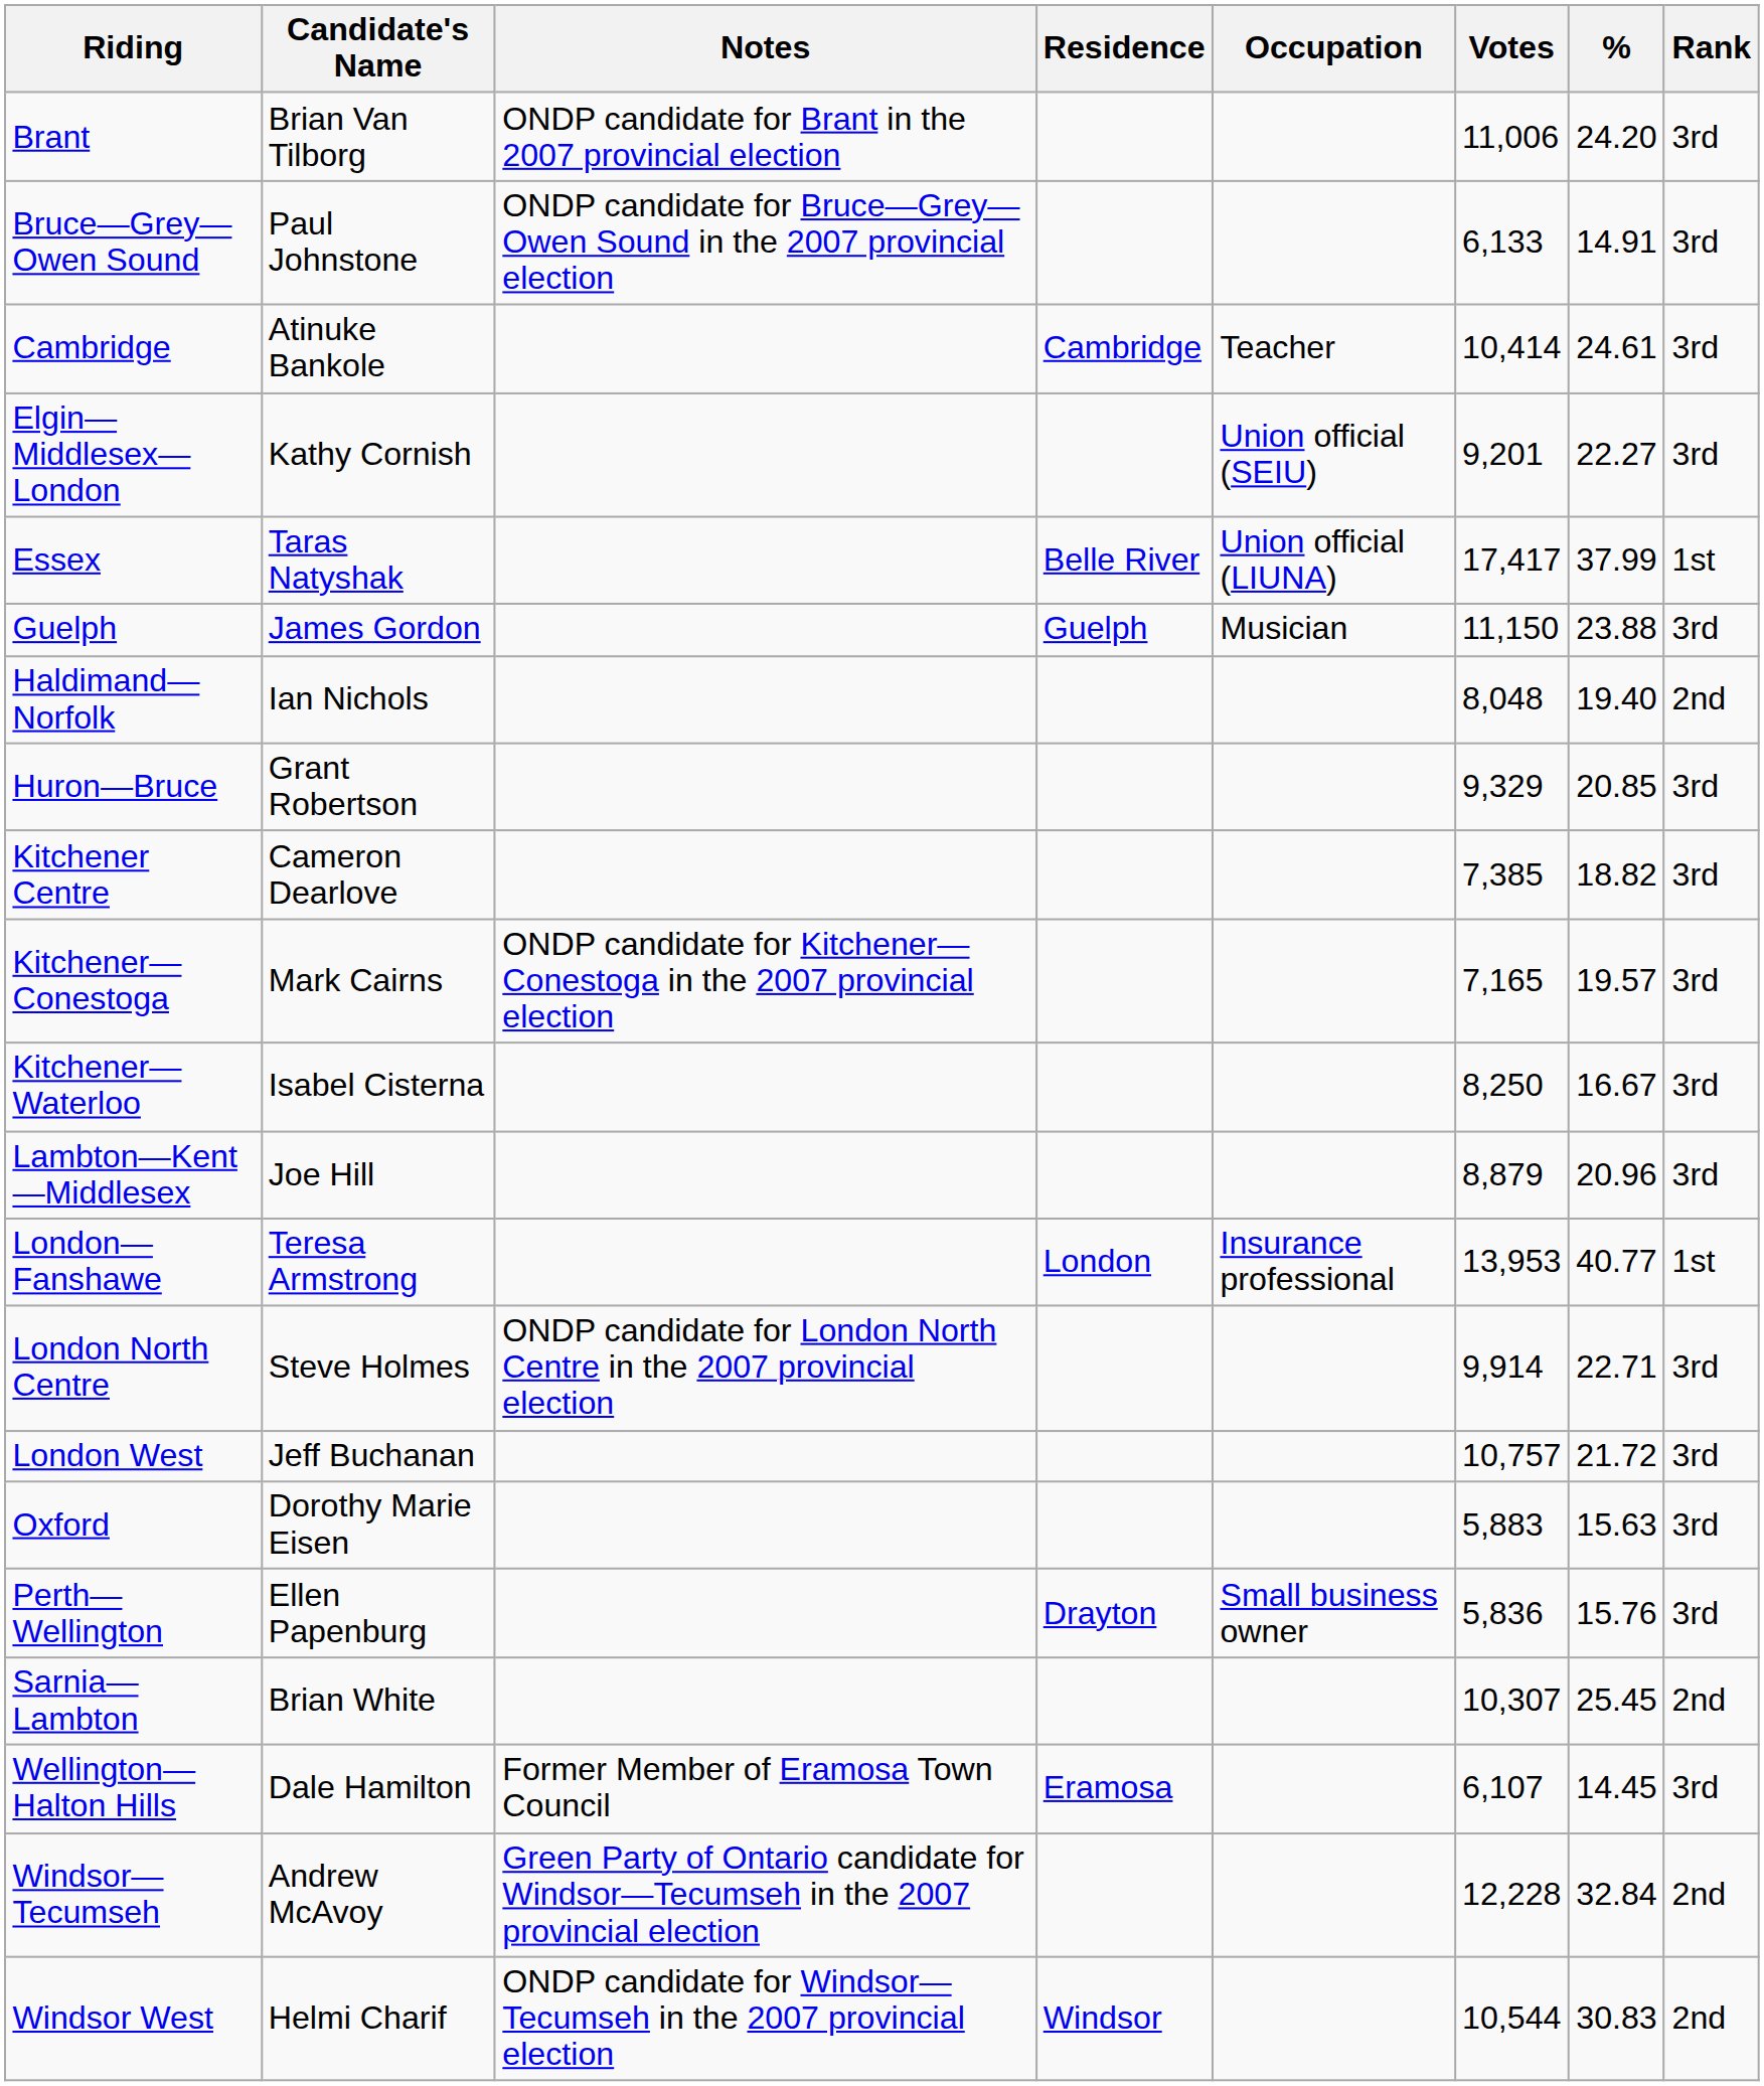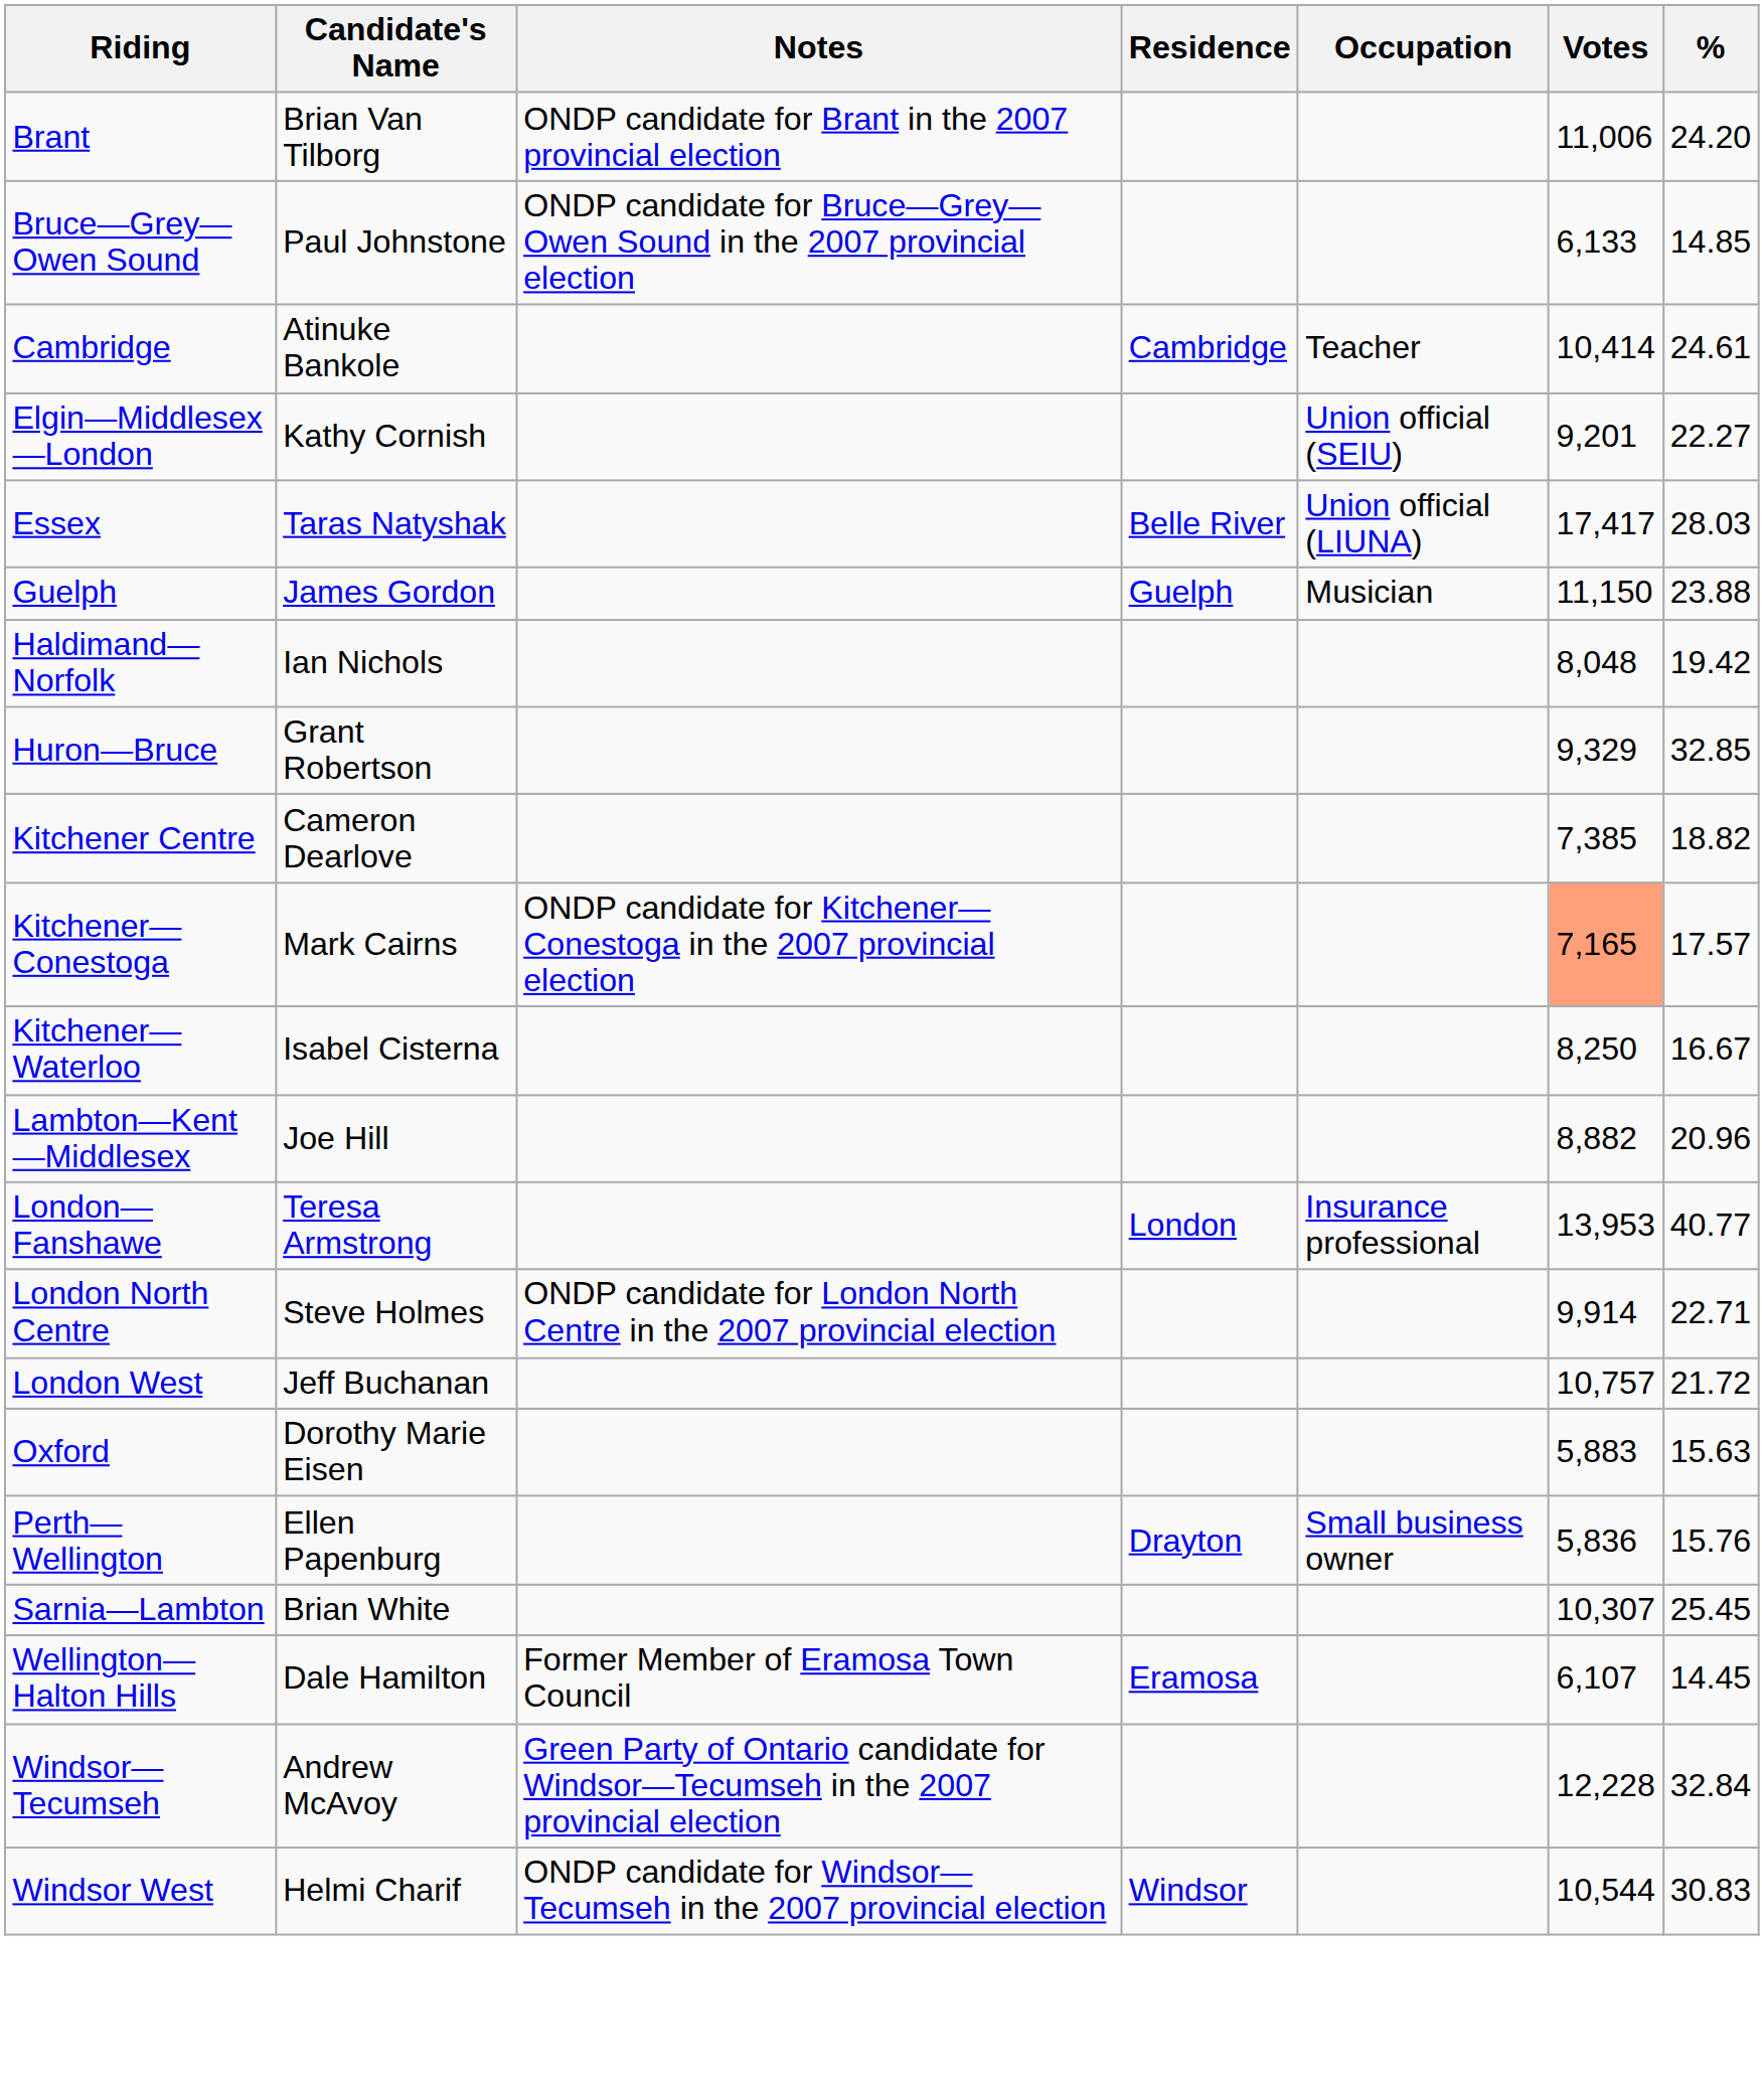- column: Rank | 3rd | 3rd | 3rd | 3rd | 1st | 3rd | 2nd | 3rd | 3rd | 3rd | 3rd | 3rd | 1st | 3rd | 3rd | 3rd | 3rd | 2nd | 3rd | 2nd | 2nd
Bruce—Grey—Owen Sound | %: 14.91 -> 14.85
Essex | %: 37.99 -> 28.03
Haldimand—Norfolk | %: 19.40 -> 19.42
Huron—Bruce | %: 20.85 -> 32.85
Kitchener—Conestoga | Votes: no background -> lightsalmon background
Kitchener—Conestoga | %: 19.57 -> 17.57
Lambton—Kent—Middlesex | Votes: 8,879 -> 8,882
